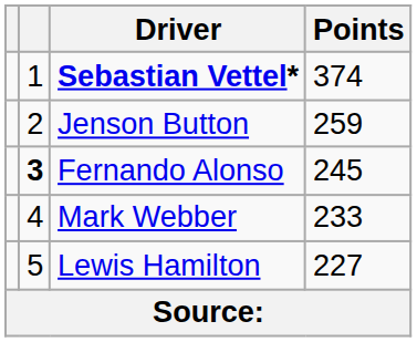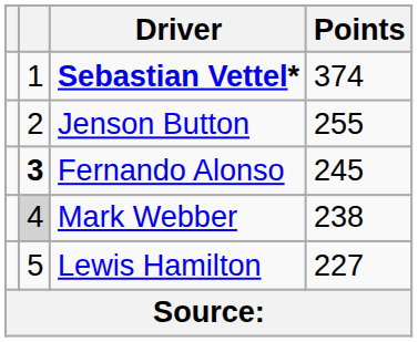Jenson Button | Points: 259 -> 255
Mark Webber | column 2: no background -> lightgrey background
Mark Webber | Points: 233 -> 238
